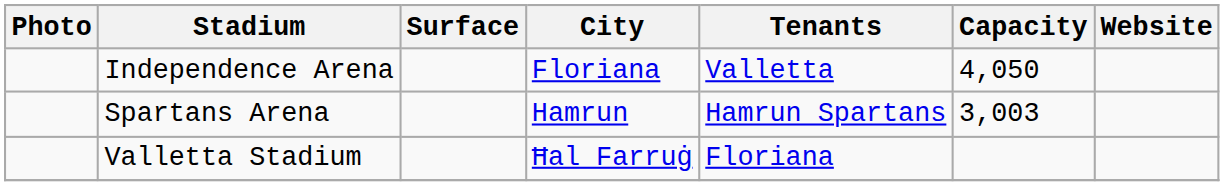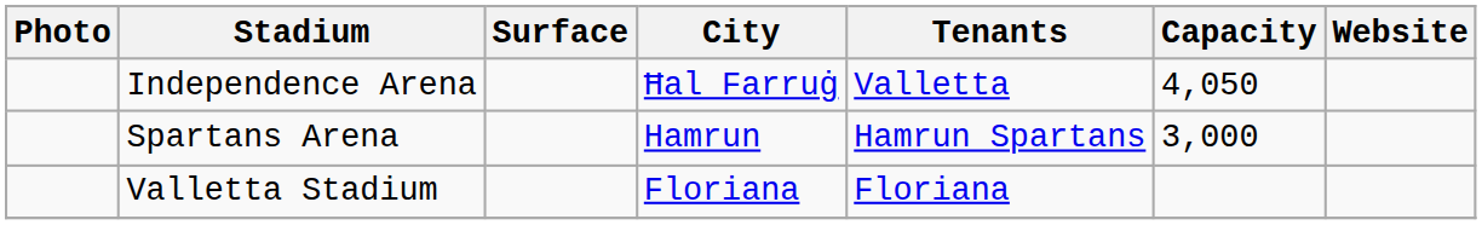Independence Arena | City: Floriana -> Ħal Farruġ
Spartans Arena | Capacity: 3,003 -> 3,000
Valletta Stadium | City: Ħal Farruġ -> Floriana
